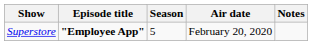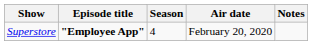Superstore | Season: 5 -> 4
